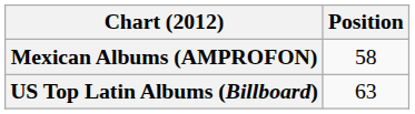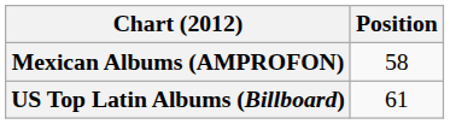US Top Latin Albums (Billboard) | Position: 63 -> 61
